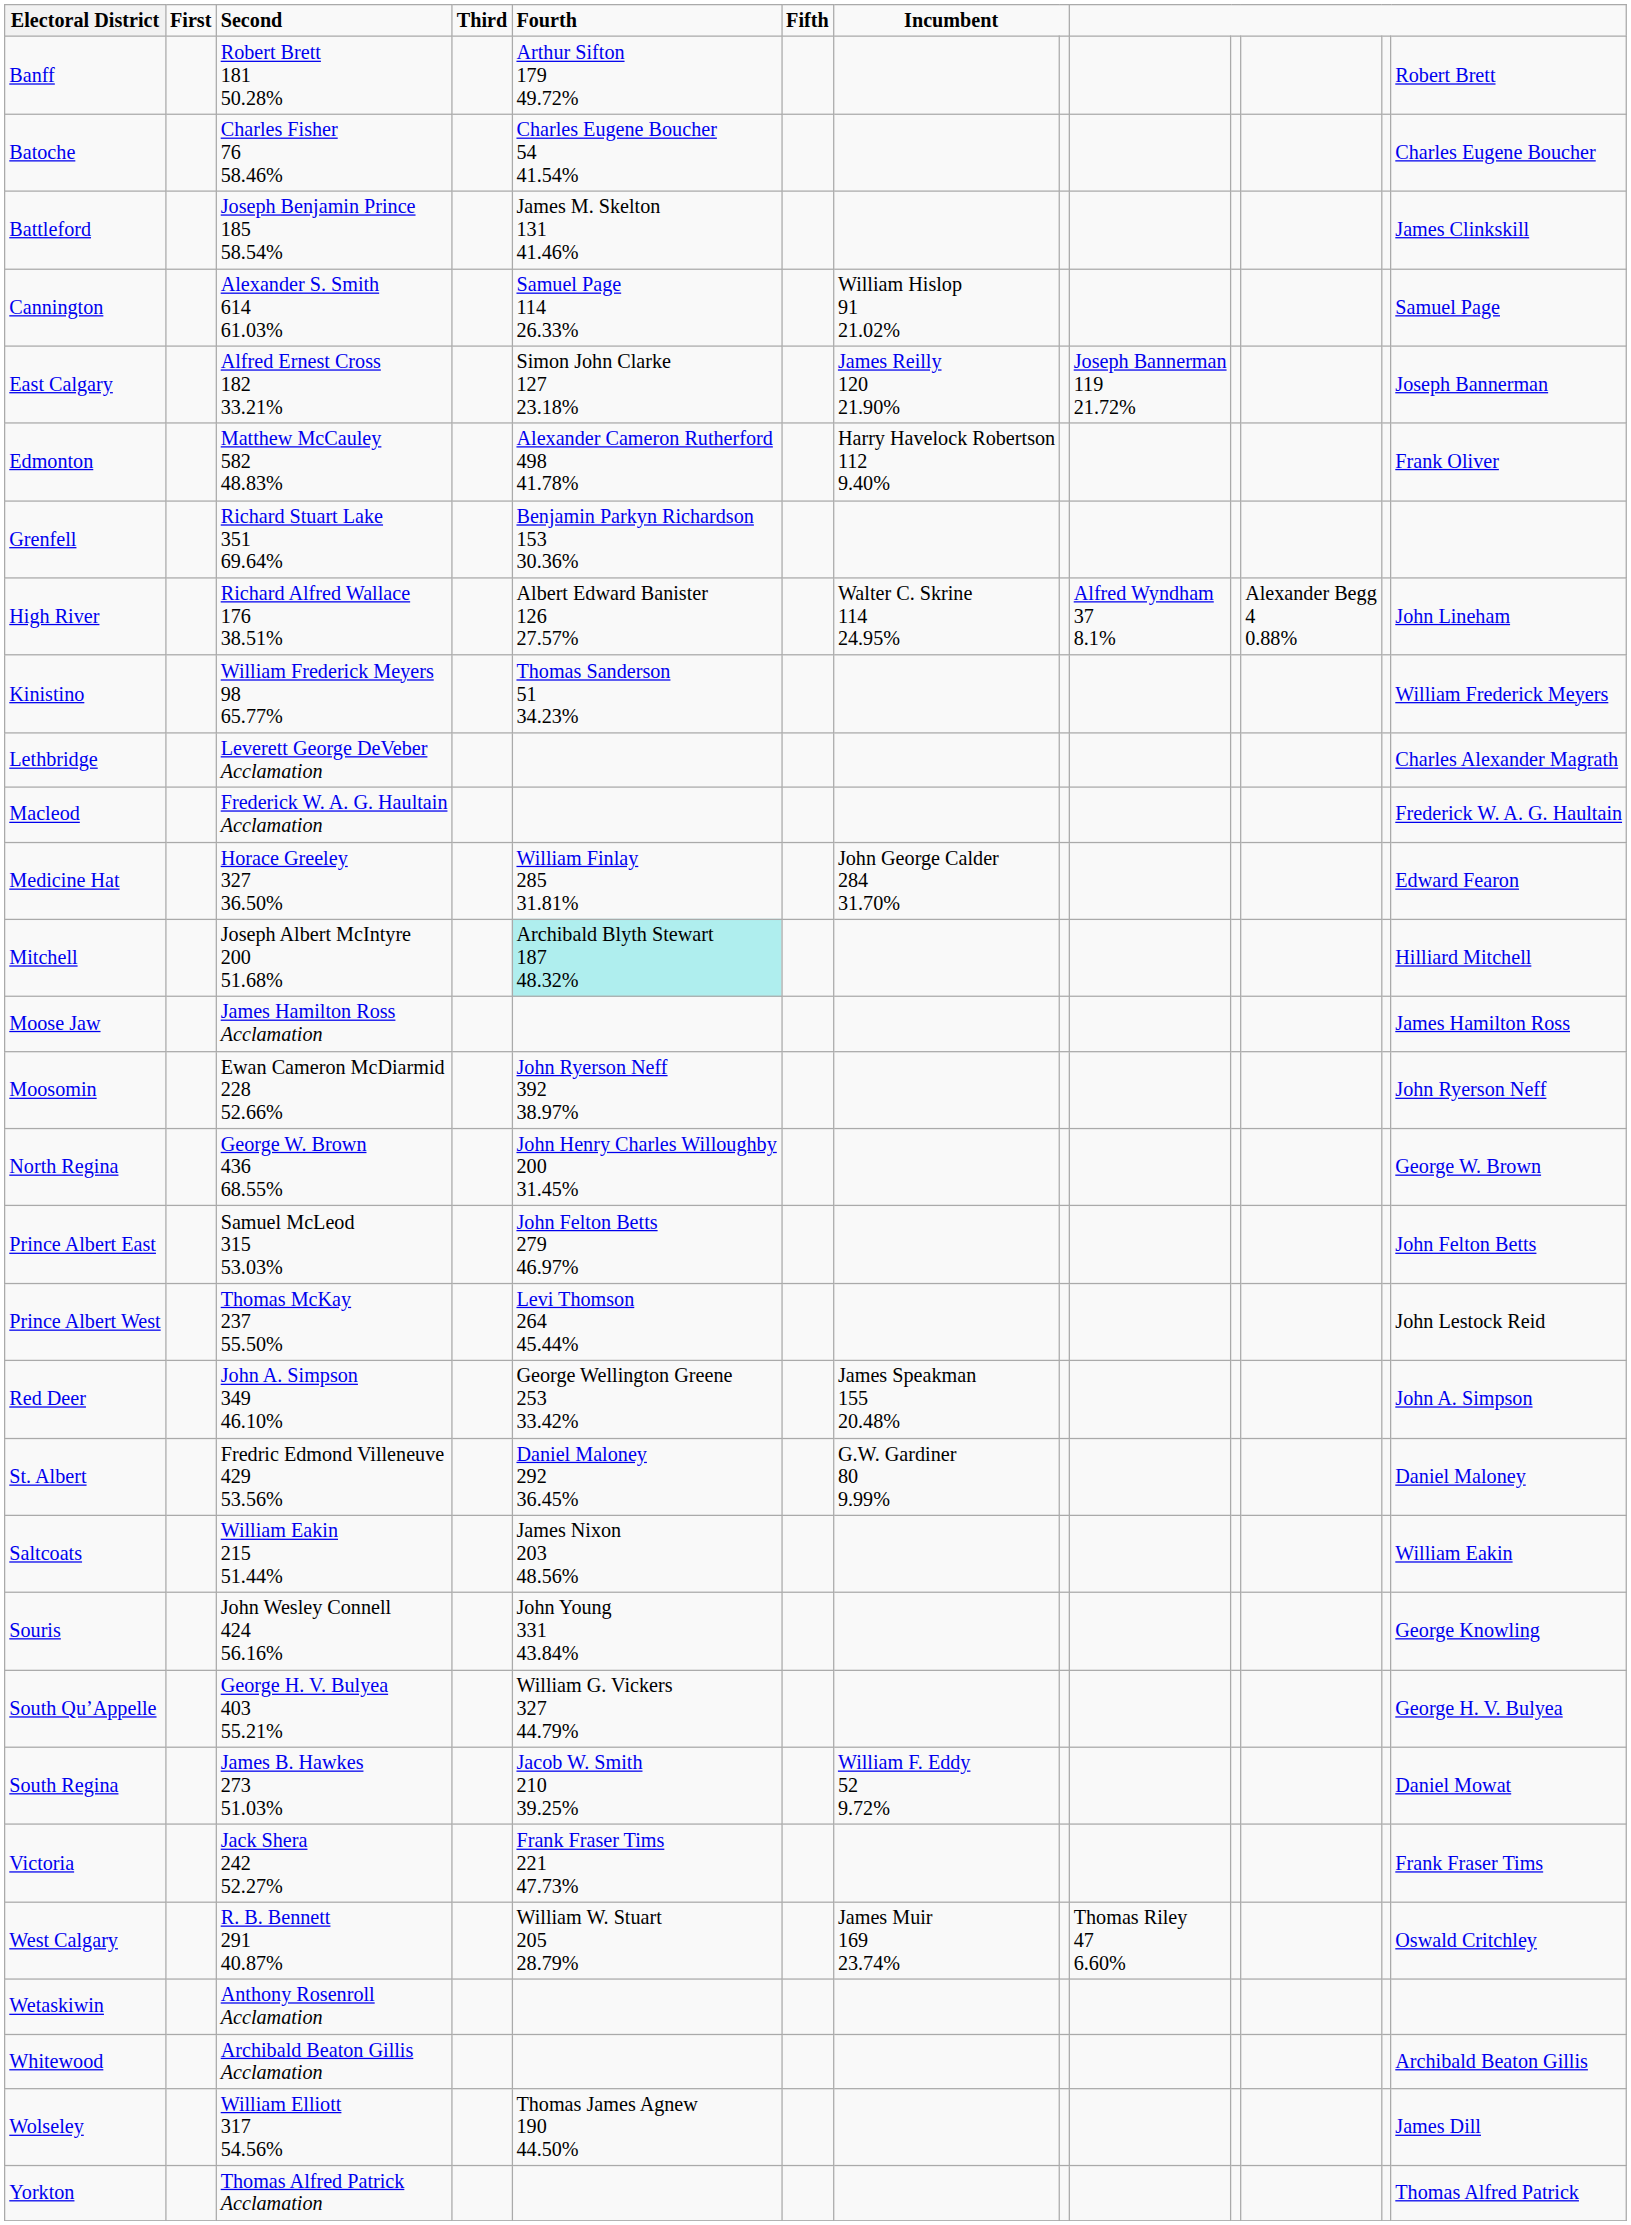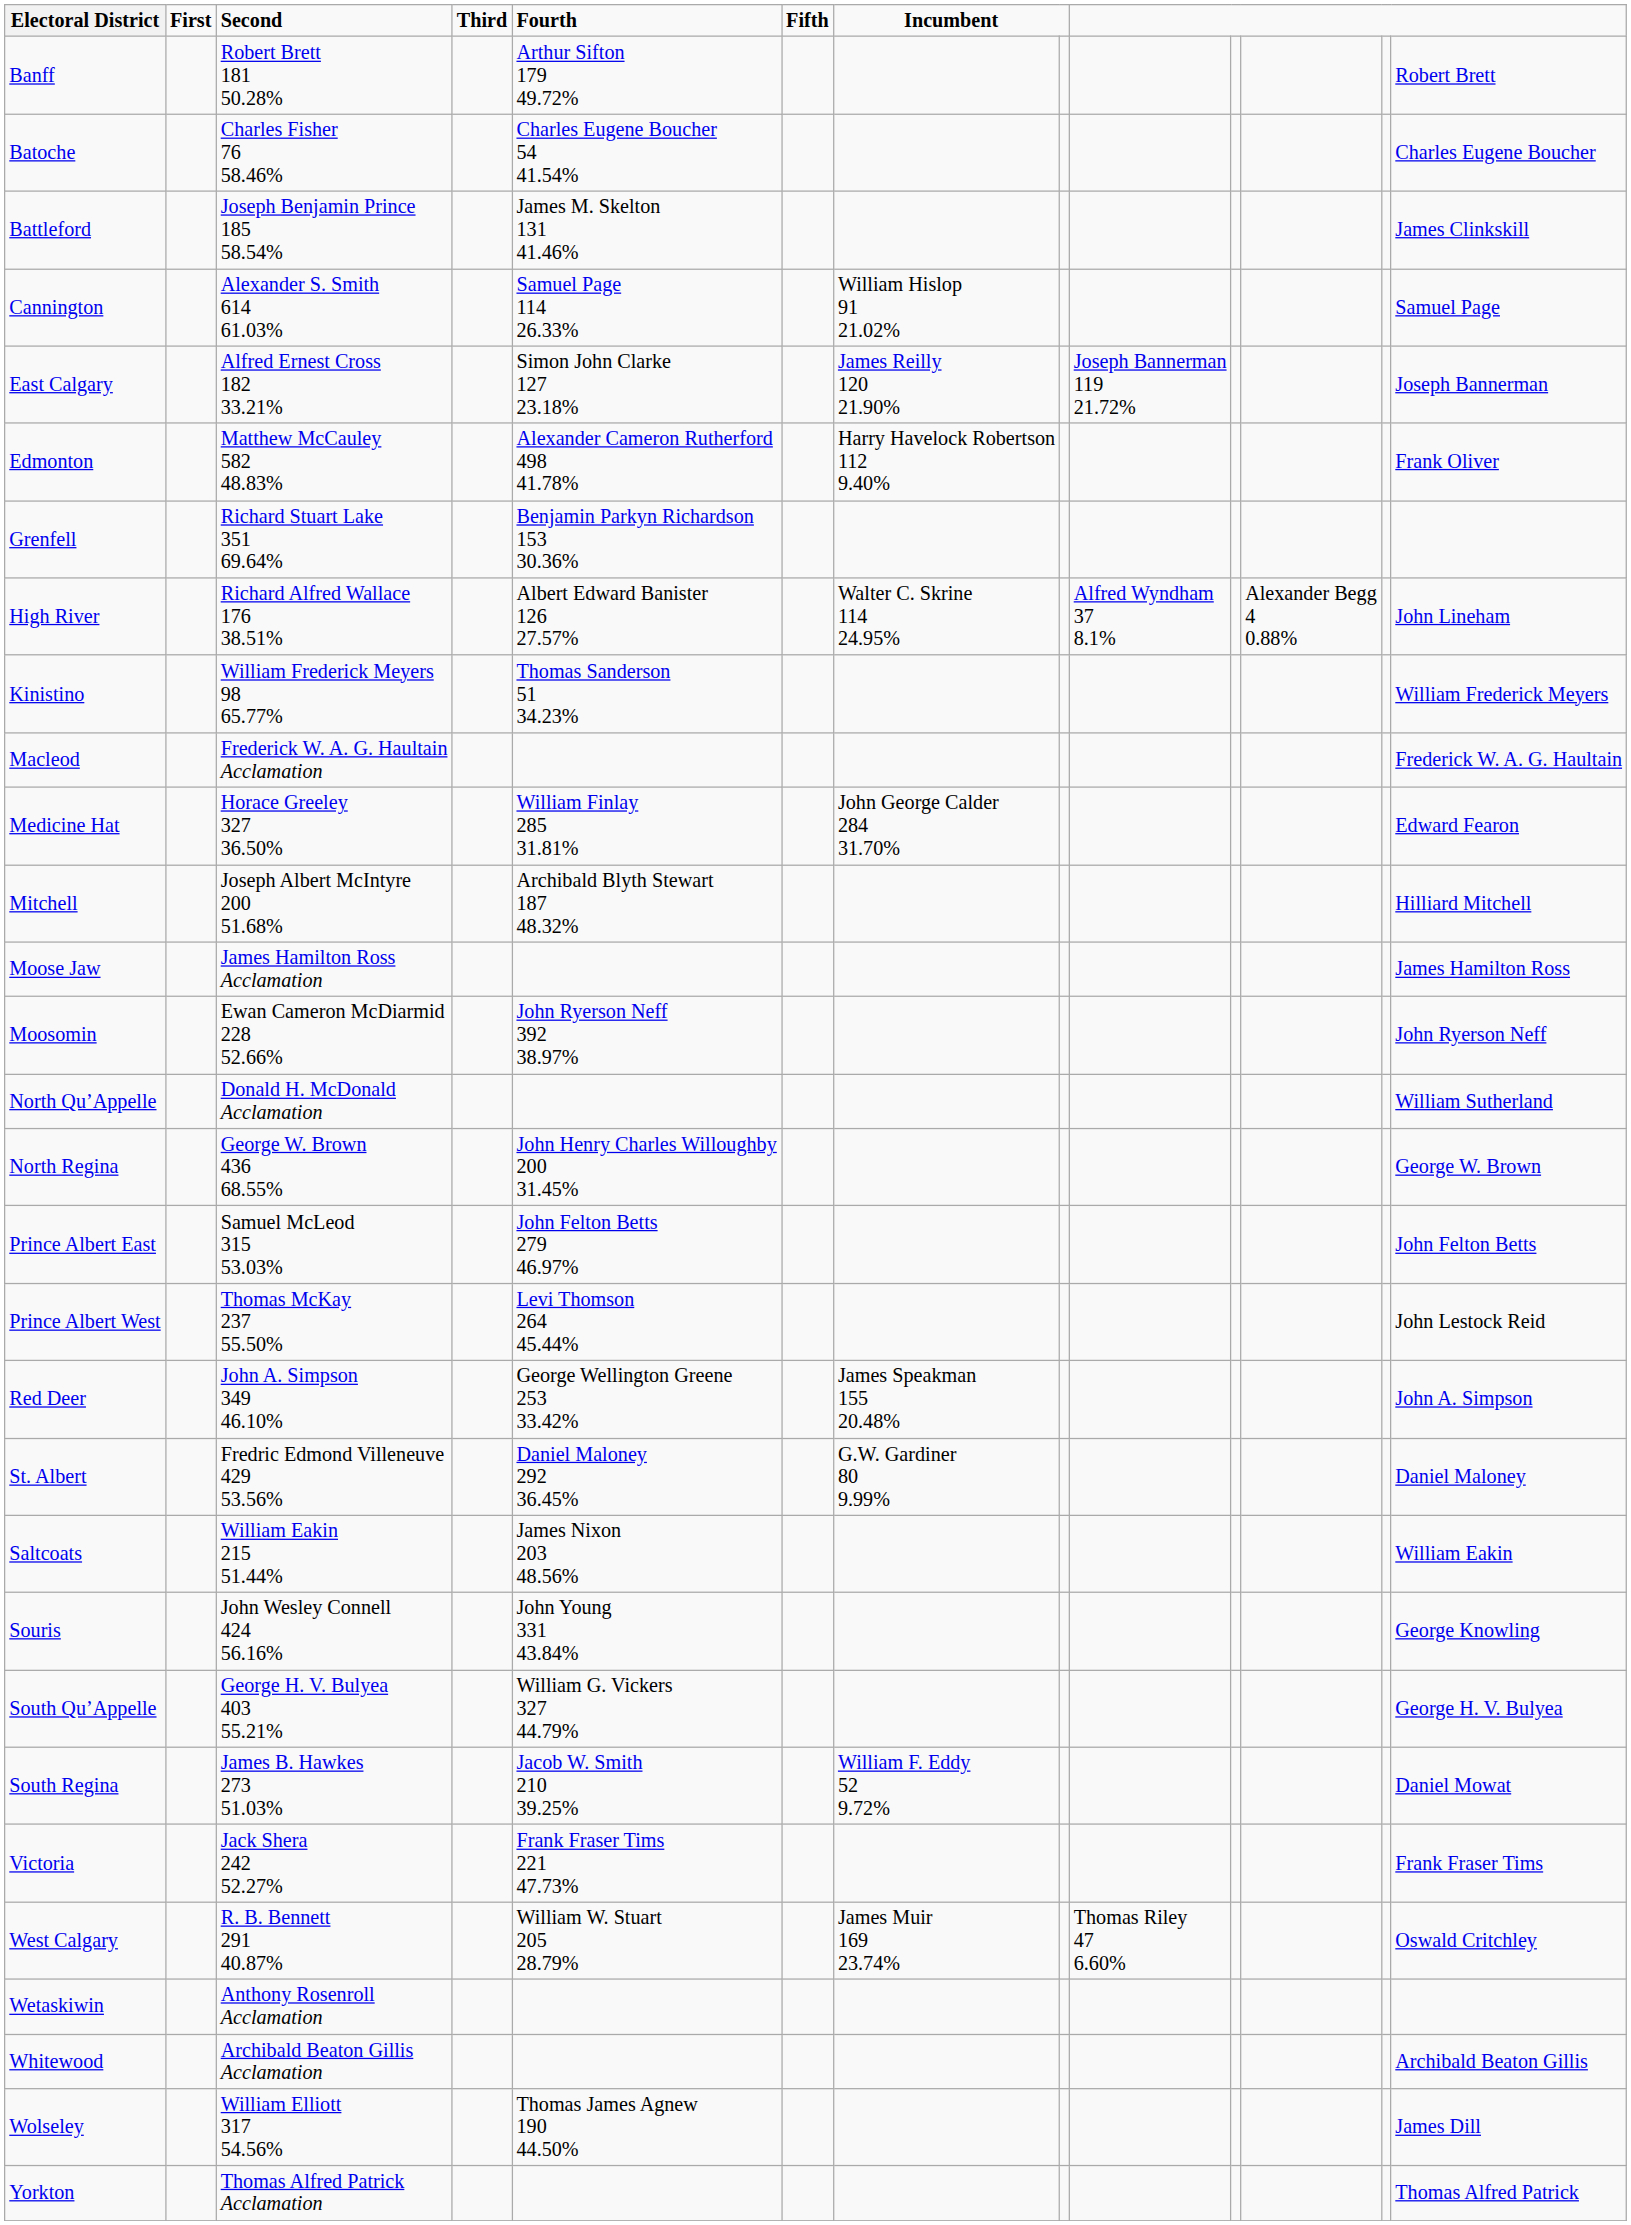- row: Lethbridge | Leverett George DeVeber Acclamation | Charles Alexander Magrath
Mitchell | Fourth: paleturquoise background -> no background
+ row: North Qu’Appelle | Donald H. McDonald Acclamation | William Sutherland
